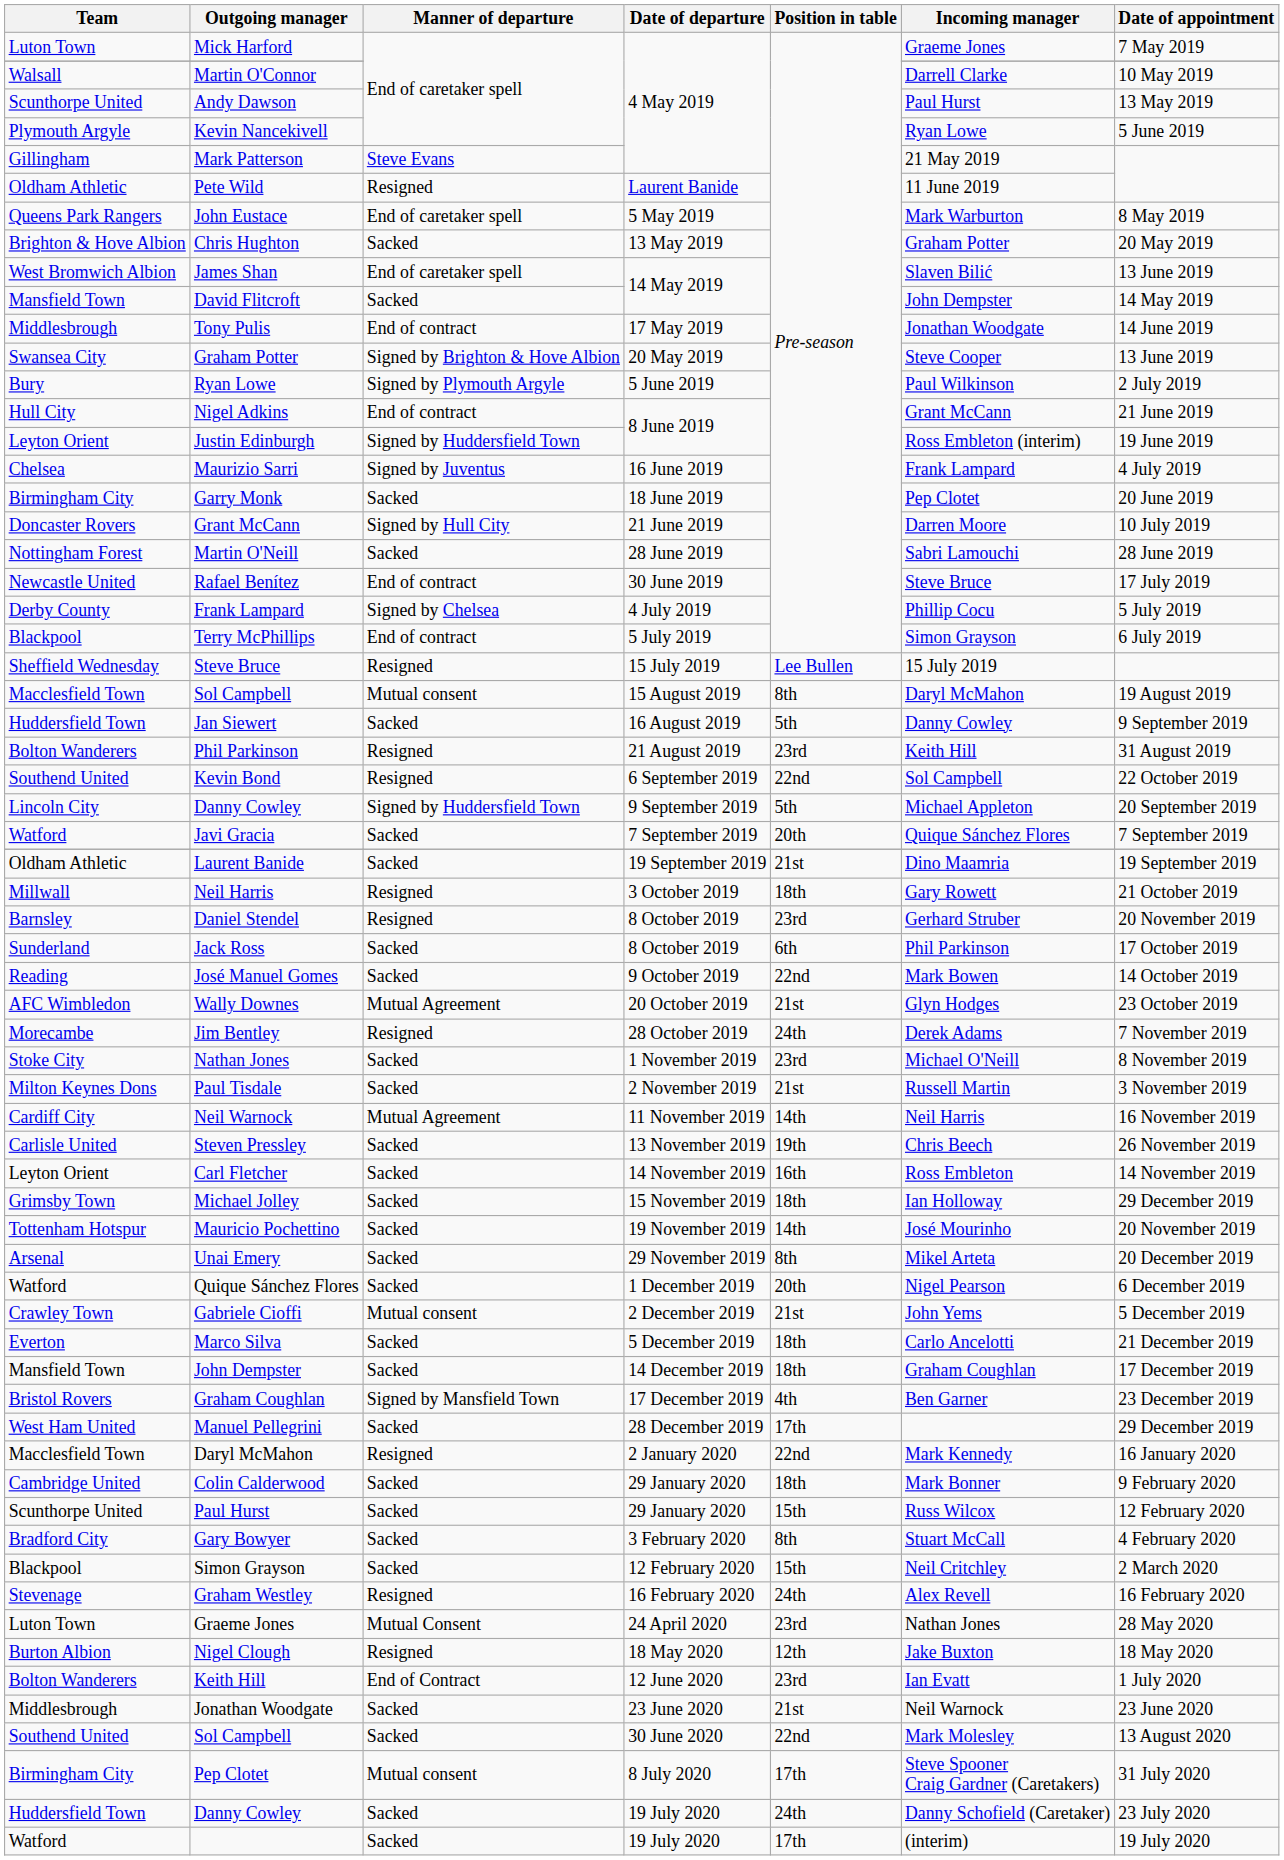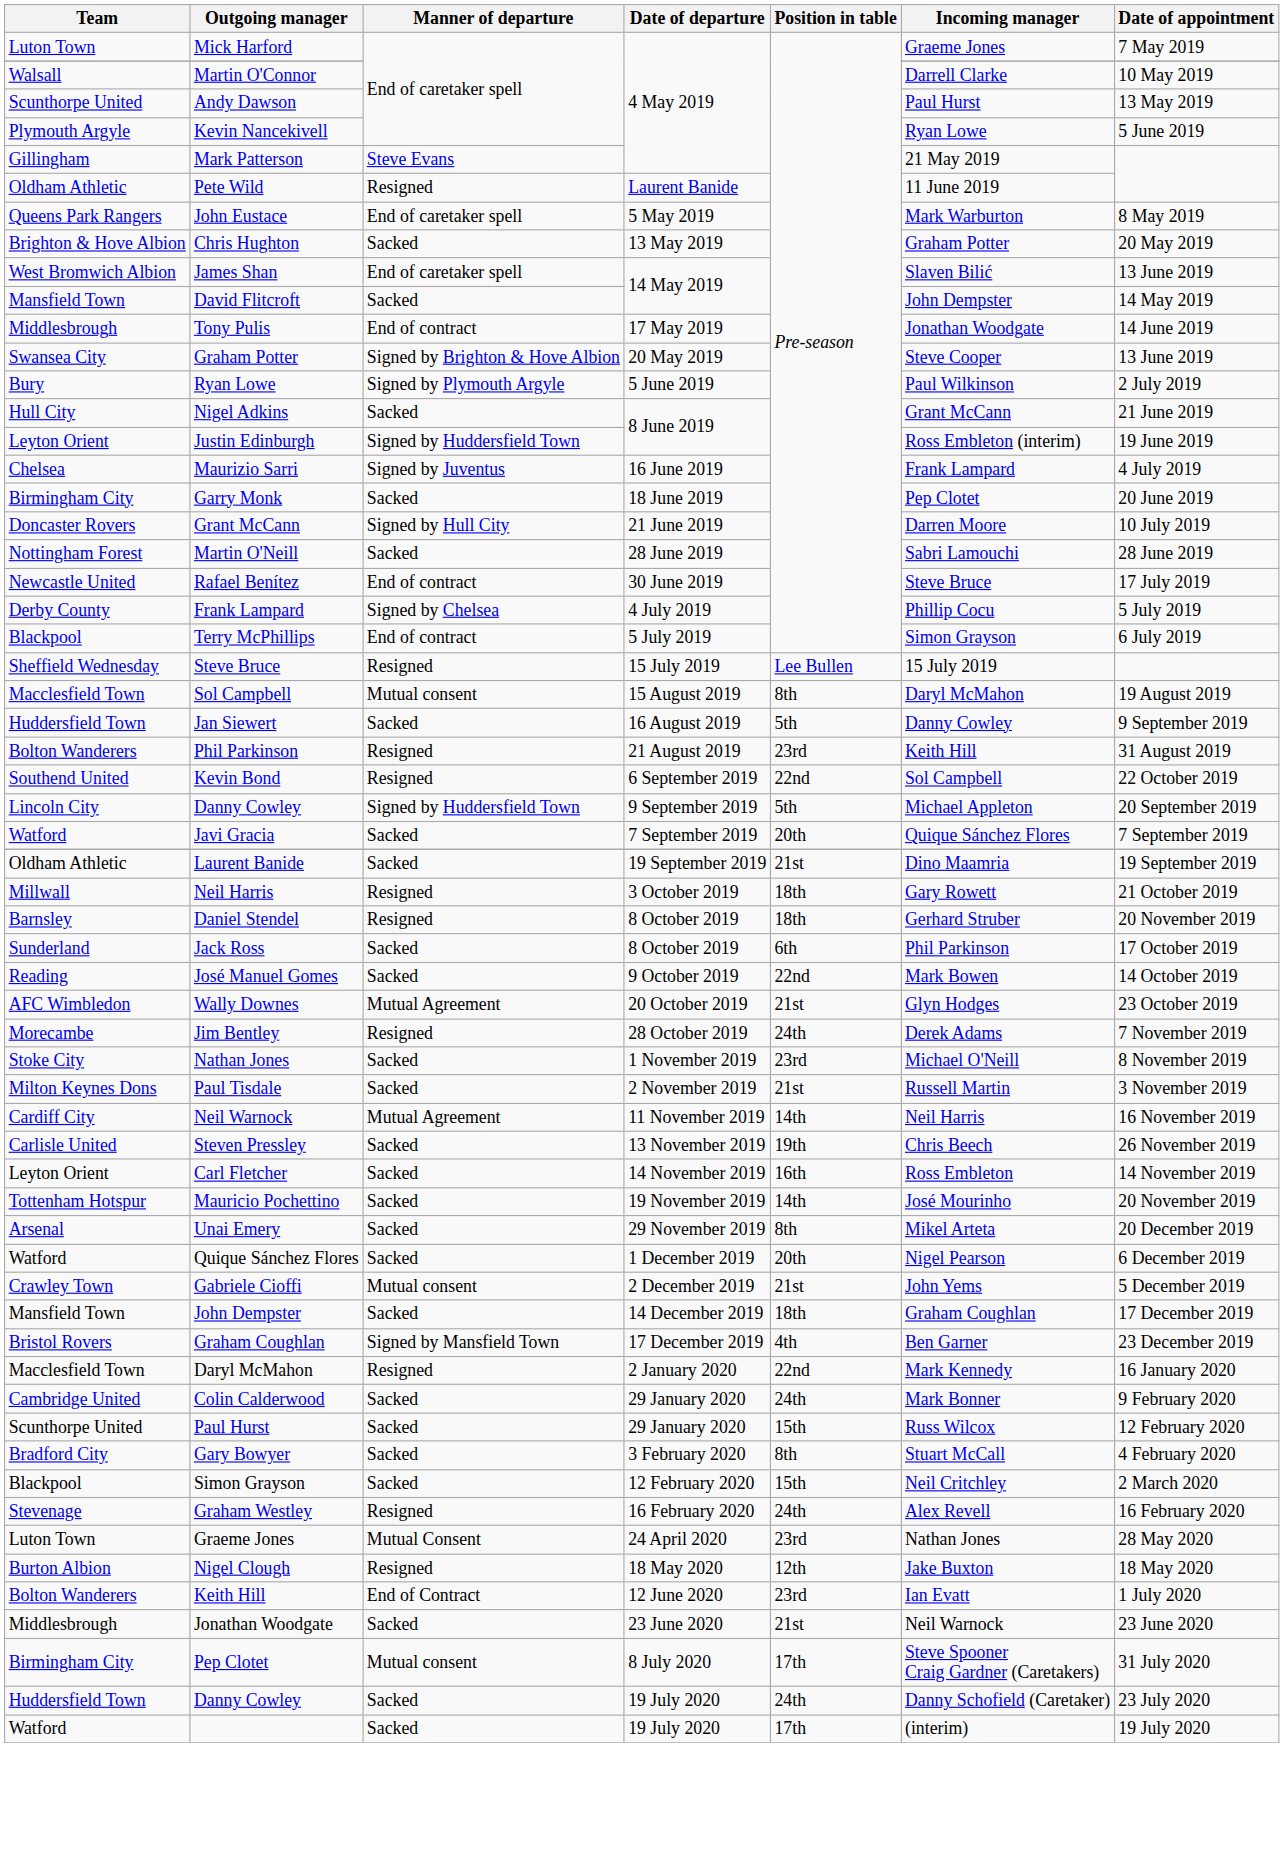Nigel Adkins | Manner of departure: End of contract -> Sacked
Daniel Stendel | Position in table: 23rd -> 18th
- row: Grimsby Town | Michael Jolley | Sacked | 15 November 2019 | 18th | Ian Holloway | 29 December 2019
- row: Everton | Marco Silva | Sacked | 5 December 2019 | 18th | Carlo Ancelotti | 21 December 2019
- row: West Ham United | Manuel Pellegrini | Sacked | 28 December 2019 | 17th | 29 December 2019
Colin Calderwood | Position in table: 18th -> 24th
- row: Southend United | Sol Campbell | Sacked | 30 June 2020 | 22nd | Mark Molesley | 13 August 2020
